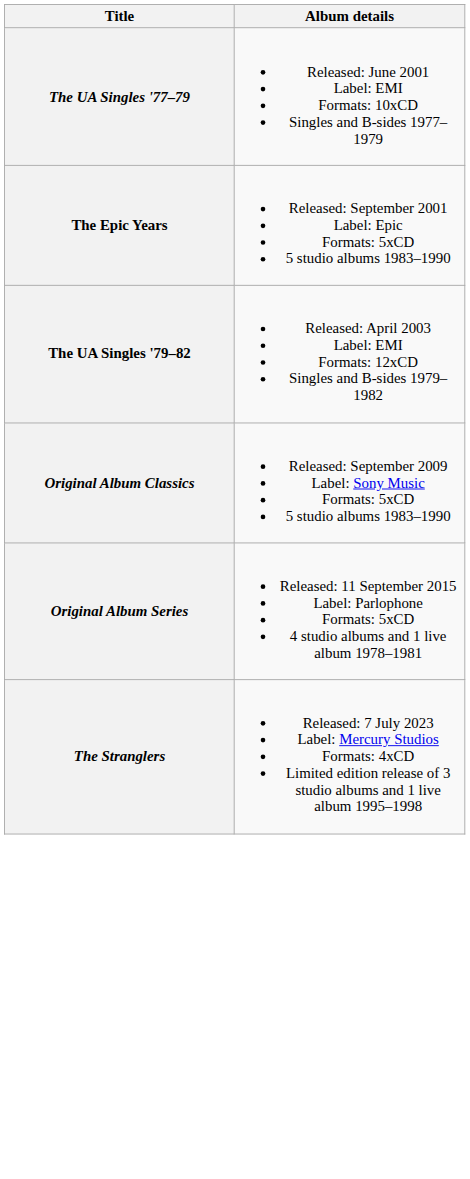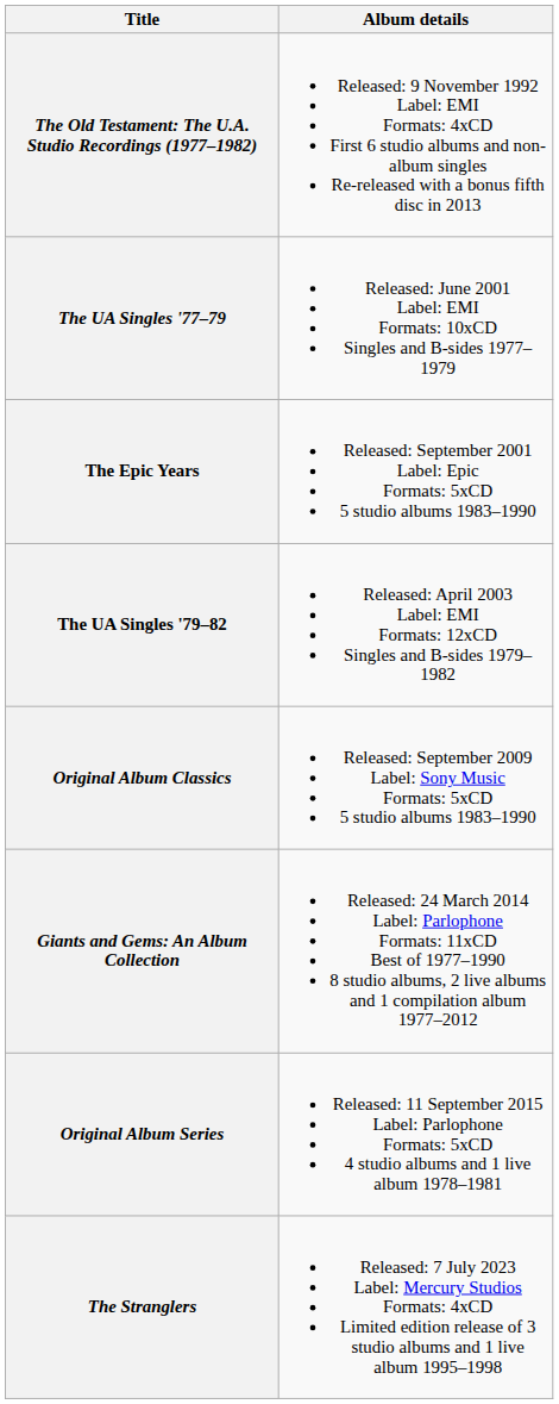+ row: The Old Testament: The U.A. Studio Recordings (1977–1982) | Released: 9 November 1992 Label: EMI Formats: 4xCD First 6 studio albums and non-album singles Re-released with a bonus fifth disc in 2013
+ row: Giants and Gems: An Album Collection | Released: 24 March 2014 Label: Parlophone Formats: 11xCD Best of 1977–1990 8 studio albums, 2 live albums and 1 compilation album 1977–2012
